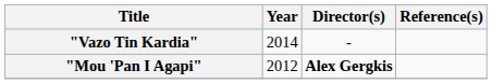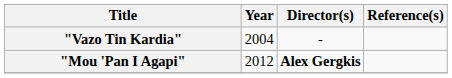"Vazo Tin Kardia" | Year: 2014 -> 2004
